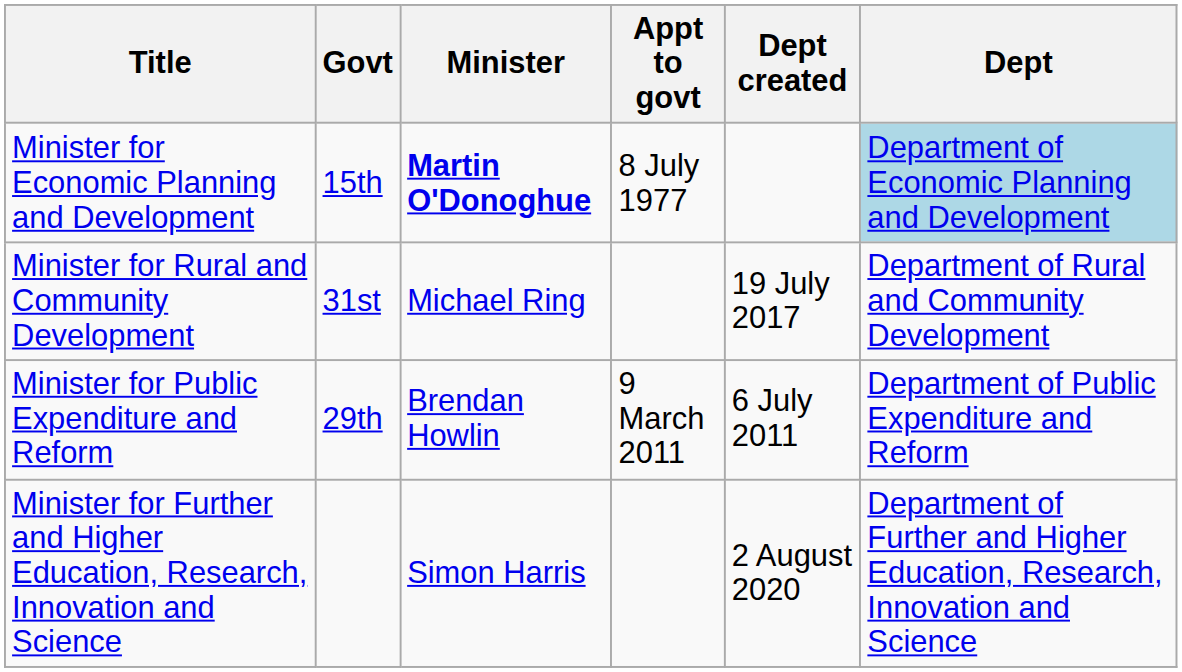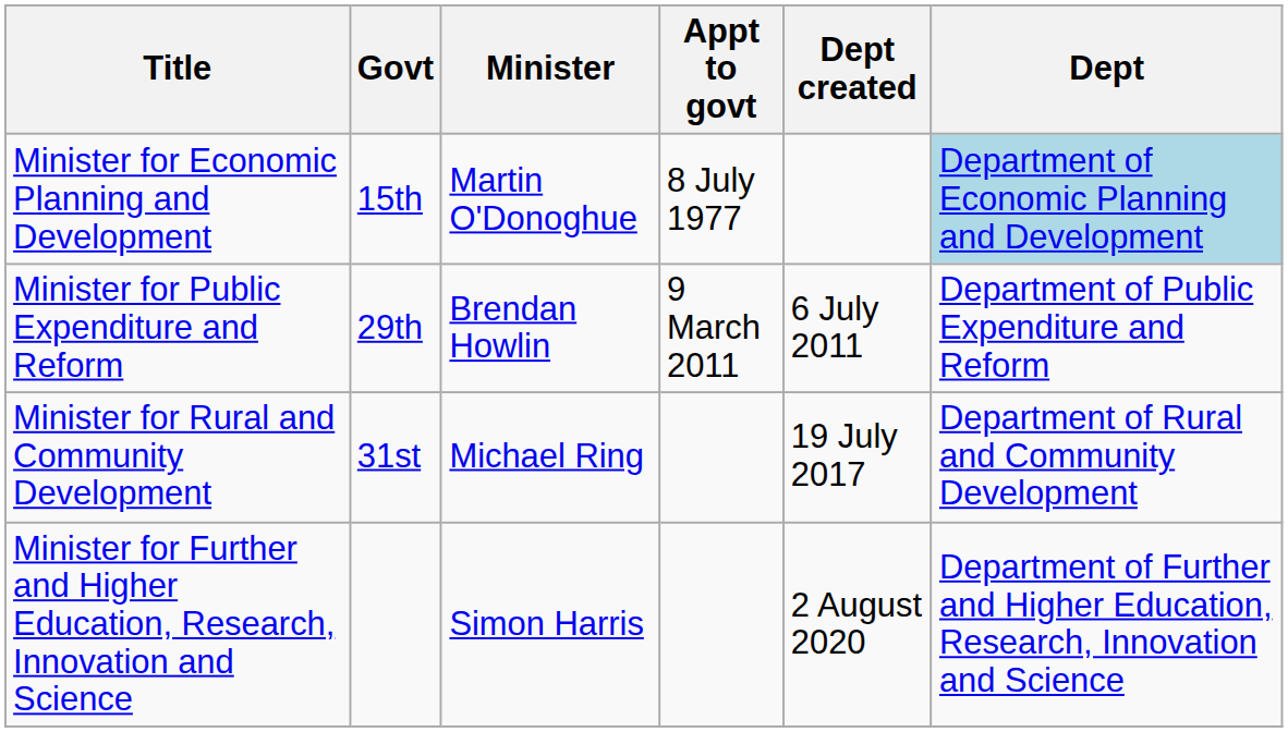Minister for Economic Planning and Development | Minister: bold -> normal
rows swapped: Minister for Public Expenditure and Reform <-> Minister for Rural and Community Development
